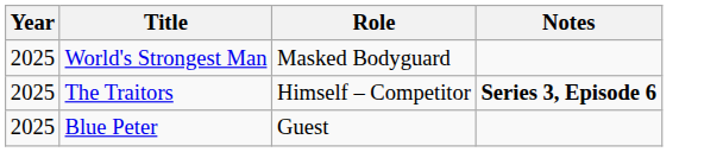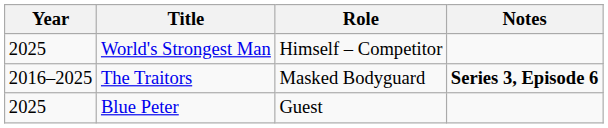World's Strongest Man | Role: Masked Bodyguard -> Himself – Competitor
The Traitors | Year: 2025 -> 2016–2025
The Traitors | Role: Himself – Competitor -> Masked Bodyguard
